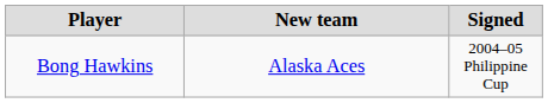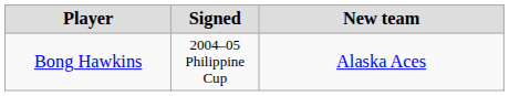columns swapped: Signed <-> New team
